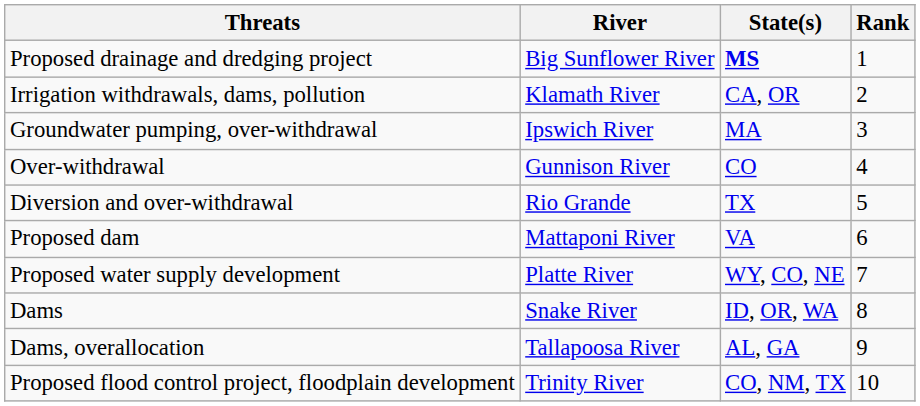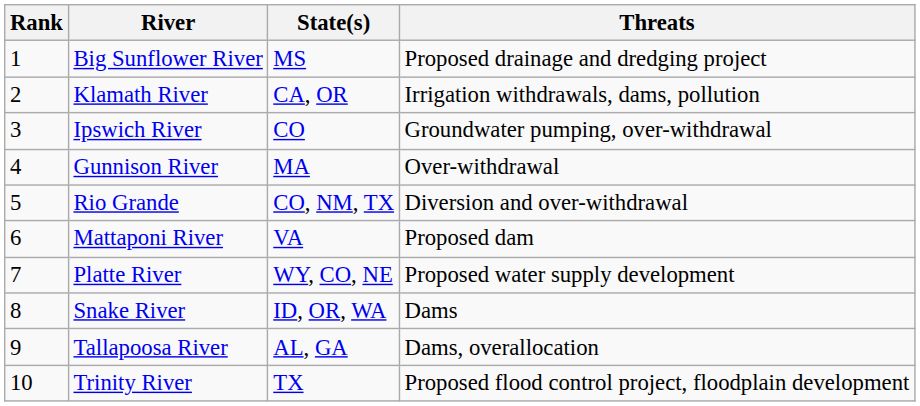columns swapped: Rank <-> Threats
Big Sunflower River | State(s): bold -> normal
Ipswich River | State(s): MA -> CO
Gunnison River | State(s): CO -> MA
Rio Grande | State(s): TX -> CO, NM, TX
Trinity River | State(s): CO, NM, TX -> TX
